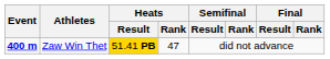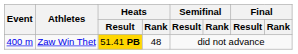Zaw Win Thet | Event: bold -> normal
Zaw Win Thet | Heats / Rank: 47 -> 48
